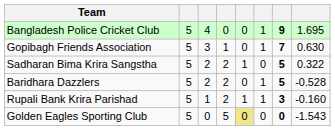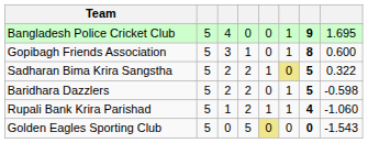Gopibagh Friends Association | column 7: 7 -> 8
Gopibagh Friends Association | column 8: 0.630 -> 0.600
Sadharan Bima Krira Sangstha | column 6: no background -> khaki background
Baridhara Dazzlers | column 8: -0.528 -> -0.598
Rupali Bank Krira Parishad | column 7: 3 -> 4
Rupali Bank Krira Parishad | column 8: -0.160 -> -1.060
